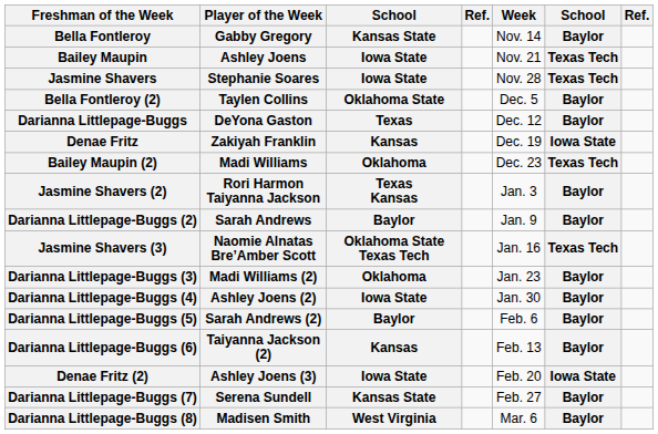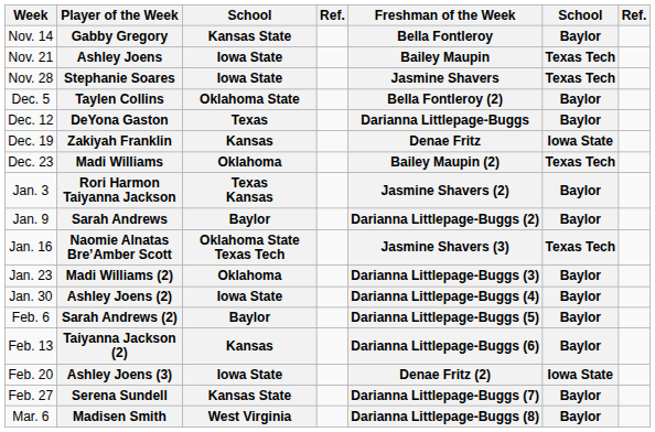columns swapped: Week <-> Freshman of the Week
